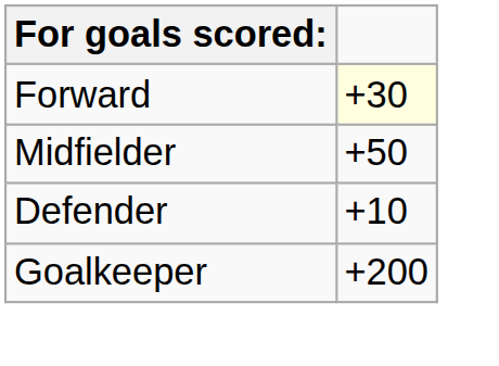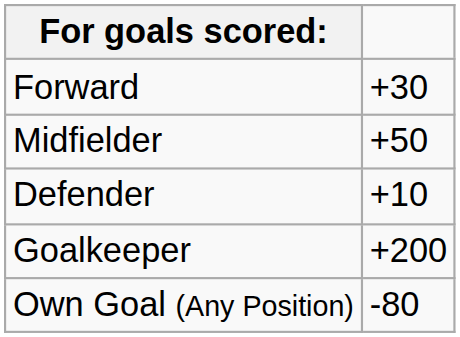Forward | column 2: lightyellow background -> no background
+ row: Own Goal (Any Position) | -80
